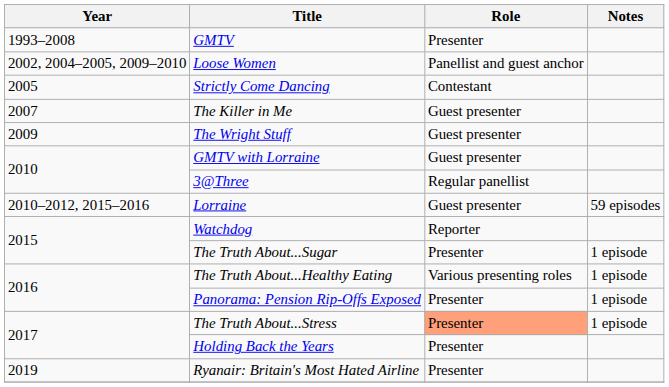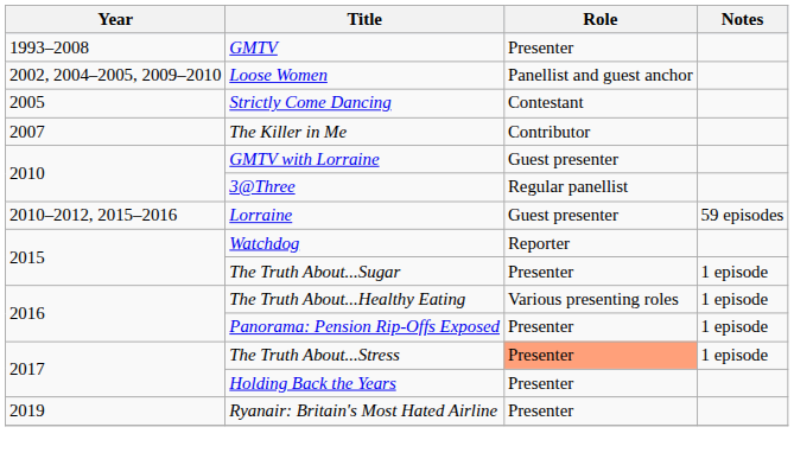The Killer in Me | Role: Guest presenter -> Contributor
- row: 2009 | The Wright Stuff | Guest presenter
